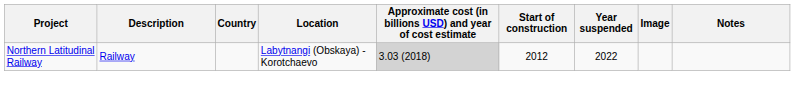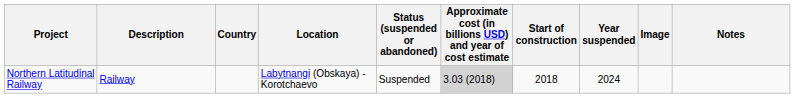+ column: Status (suspended or abandoned) | Suspended
Northern Latitudinal Railway | Start of construction: 2012 -> 2018
Northern Latitudinal Railway | Year suspended: 2022 -> 2024
